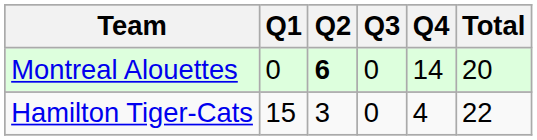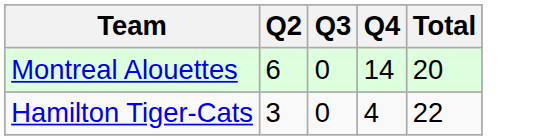- column: Q1 | 0 | 15
Montreal Alouettes | Q2: bold -> normal
